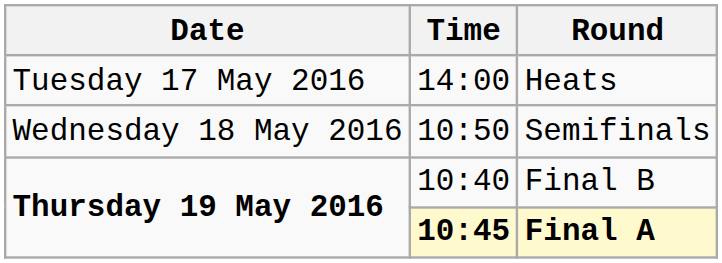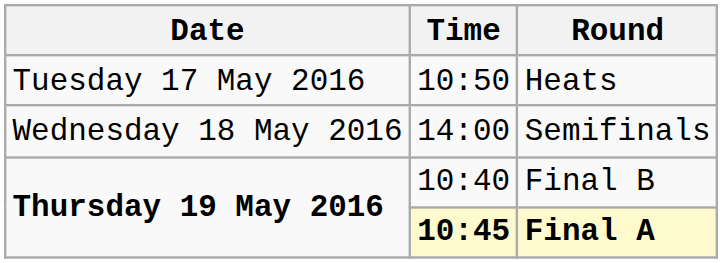Heats | Time: 14:00 -> 10:50
Semifinals | Time: 10:50 -> 14:00
